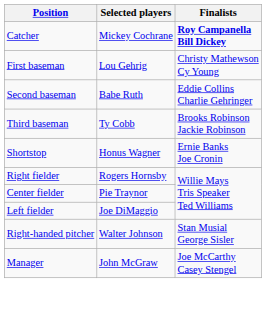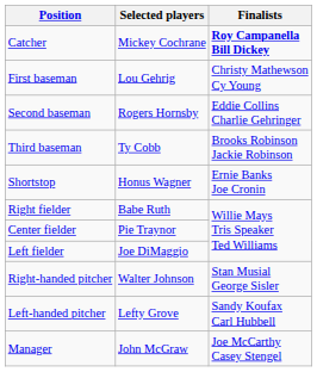Second baseman | Selected players: Babe Ruth -> Rogers Hornsby
Right fielder | Selected players: Rogers Hornsby -> Babe Ruth
+ row: Left-handed pitcher | Lefty Grove | Sandy Koufax Carl Hubbell
